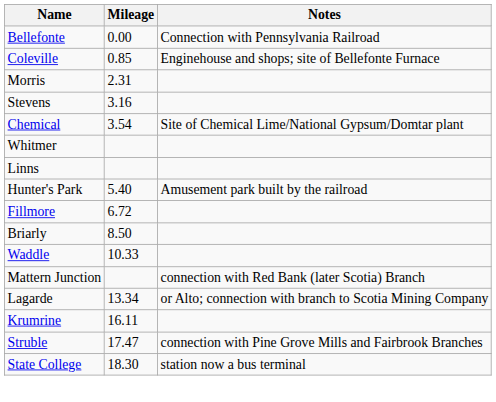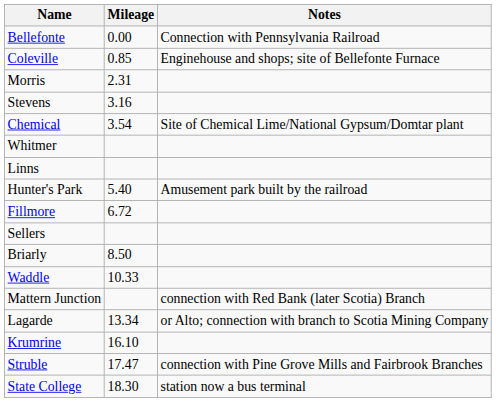+ row: Sellers
Krumrine | Mileage: 16.11 -> 16.10
